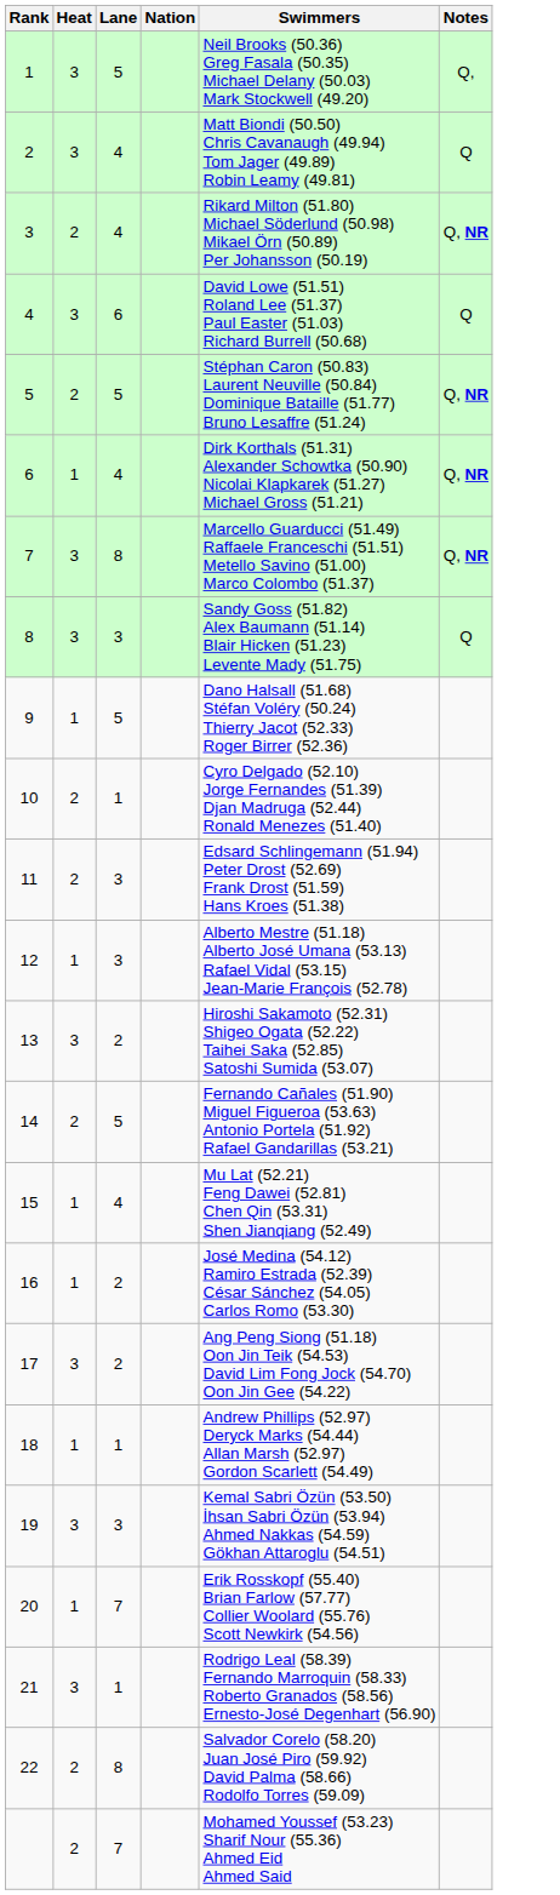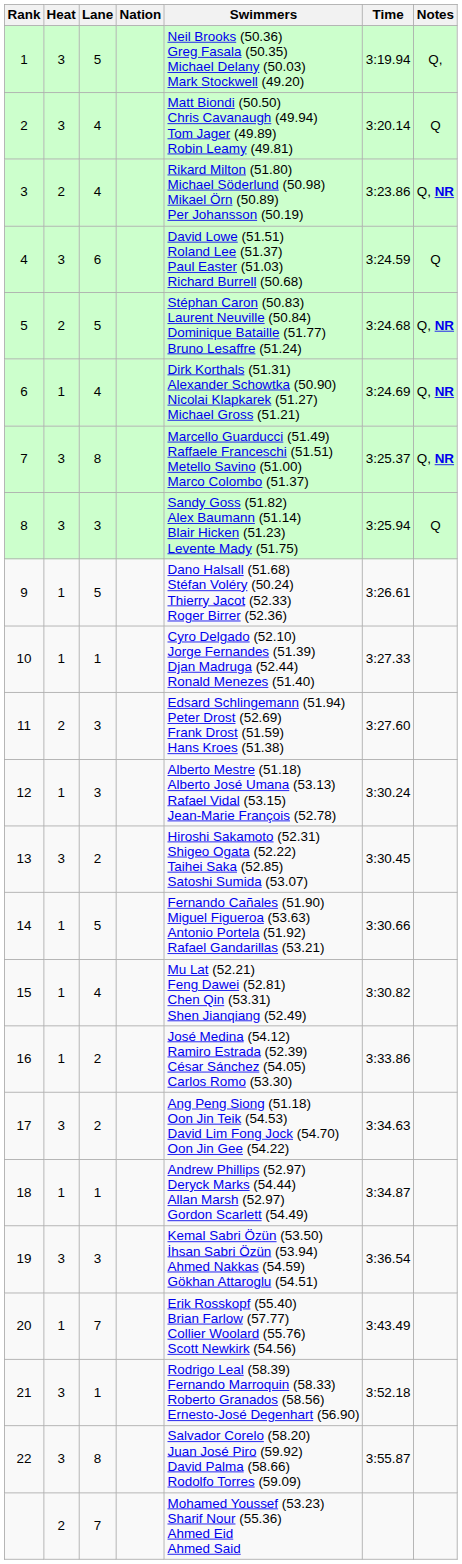+ column: Time | 3:19.94 | 3:20.14 | 3:23.86 | 3:24.59 | 3:24.68 | 3:24.69 | 3:25.37 | 3:25.94 | 3:26.61 | 3:27.33 | 3:27.60 | 3:30.24 | 3:30.45 | 3:30.66 | 3:30.82 | 3:33.86 | 3:34.63 | 3:34.87 | 3:36.54 | 3:43.49 | 3:52.18 | 3:55.87
10 | Heat: 2 -> 1
14 | Heat: 2 -> 1
22 | Heat: 2 -> 3
